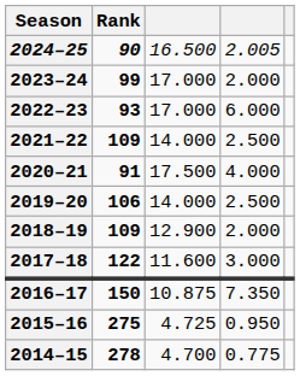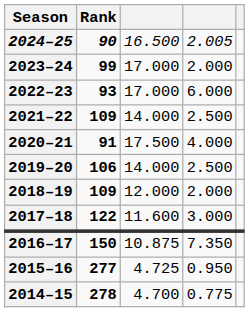2018–19 | column 3: 12.900 -> 12.000
2015–16 | Rank: 275 -> 277
